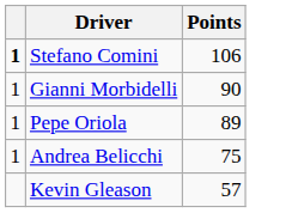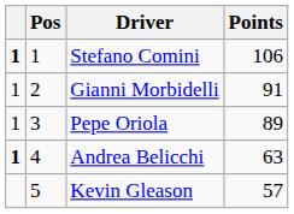+ column: Pos | 1 | 2 | 3 | 4 | 5
Gianni Morbidelli | Points: 90 -> 91
Andrea Belicchi | column 1: normal -> bold
Andrea Belicchi | Points: 75 -> 63
